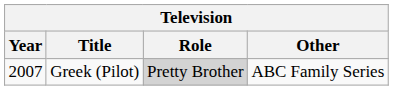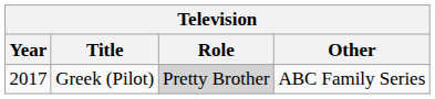Greek (Pilot) | Year: 2007 -> 2017
